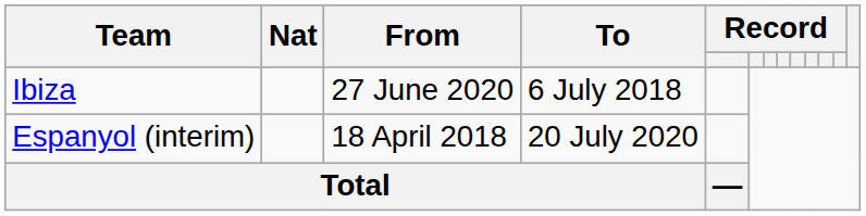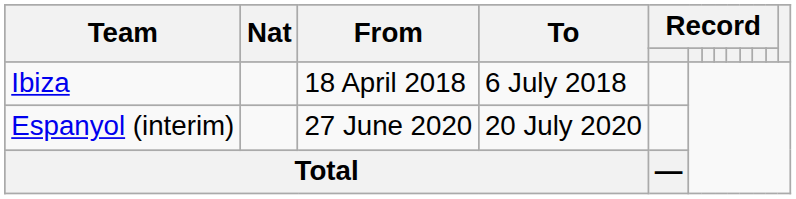Ibiza | From: 27 June 2020 -> 18 April 2018
Espanyol (interim) | From: 18 April 2018 -> 27 June 2020
